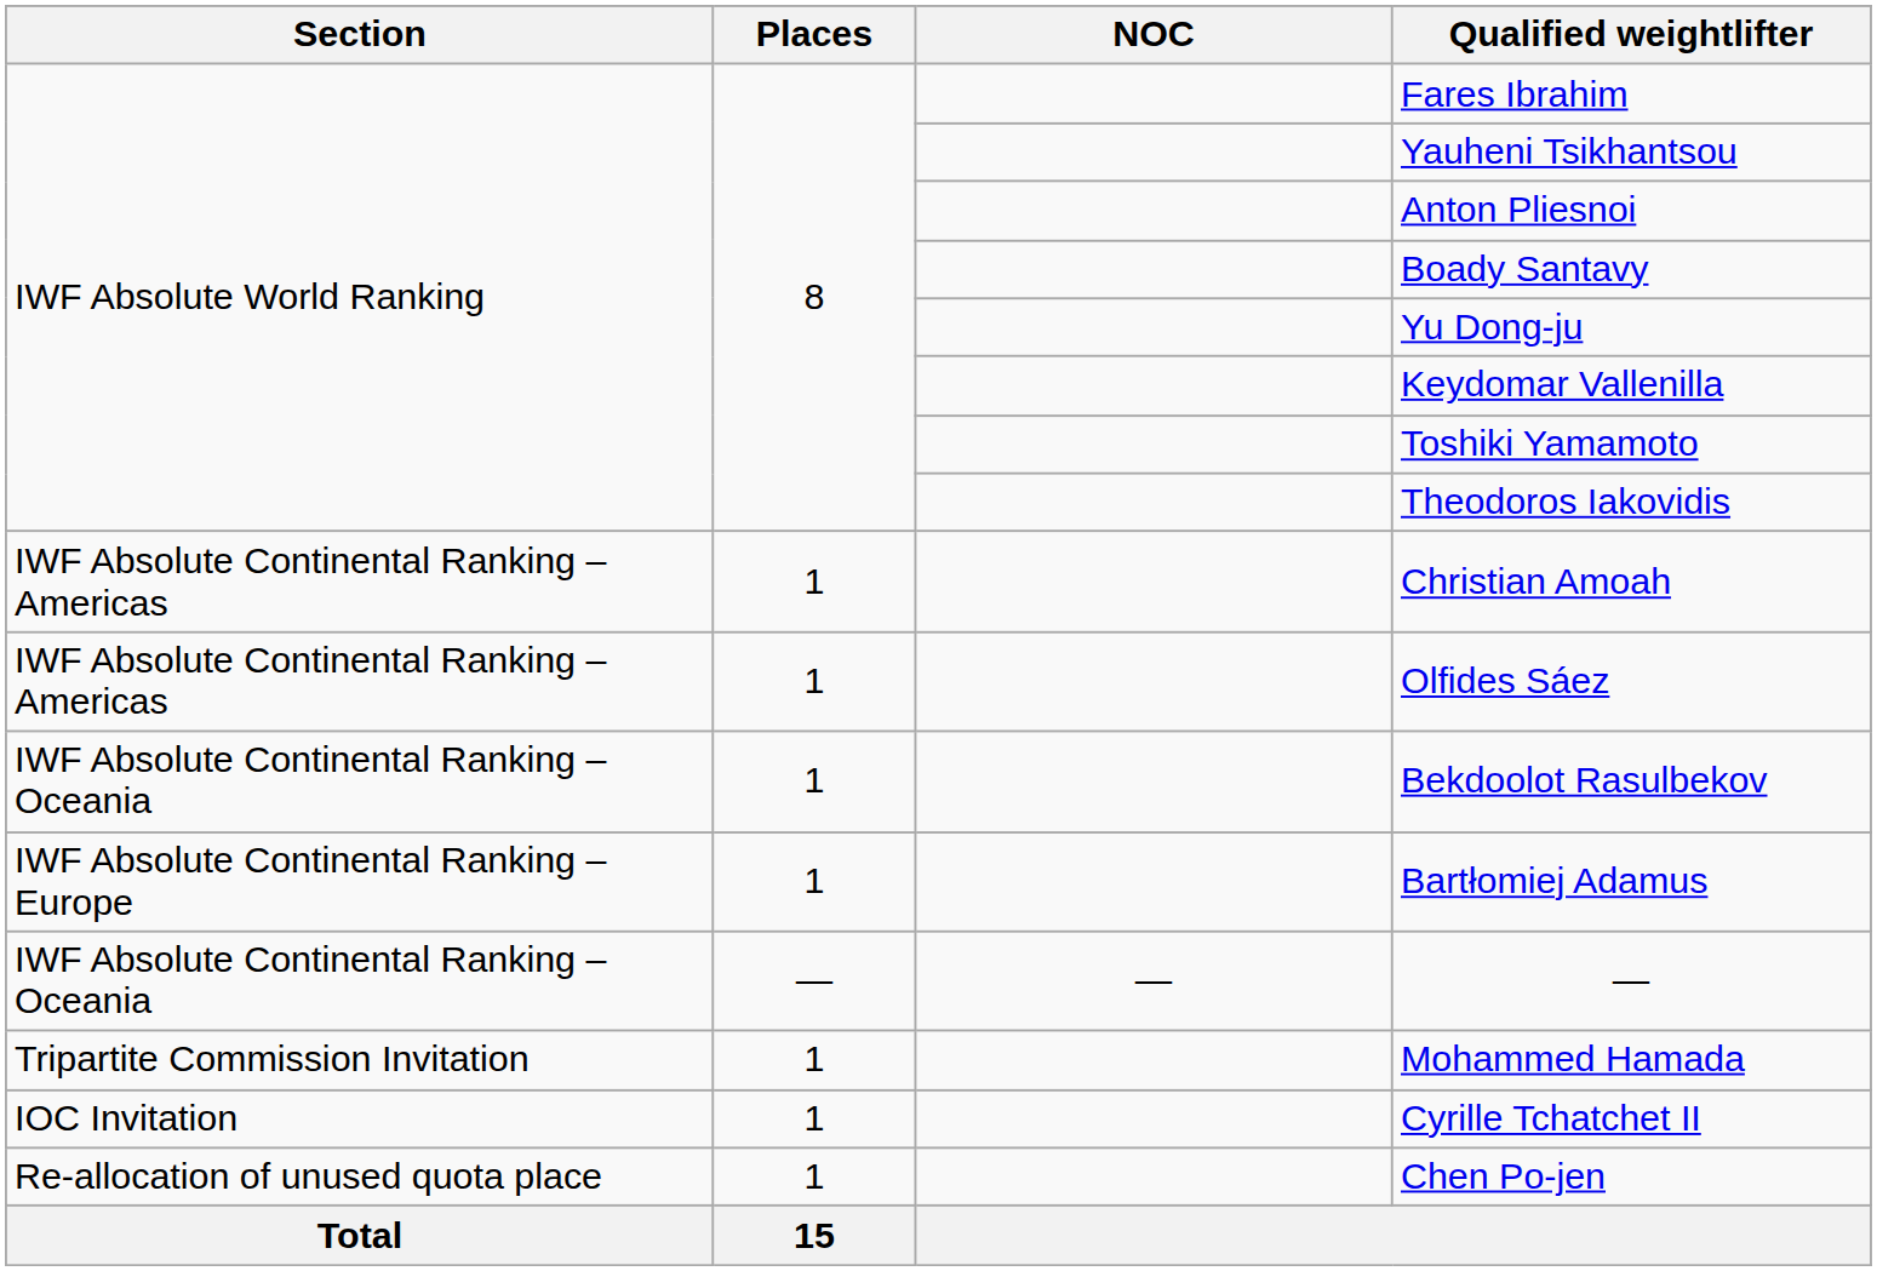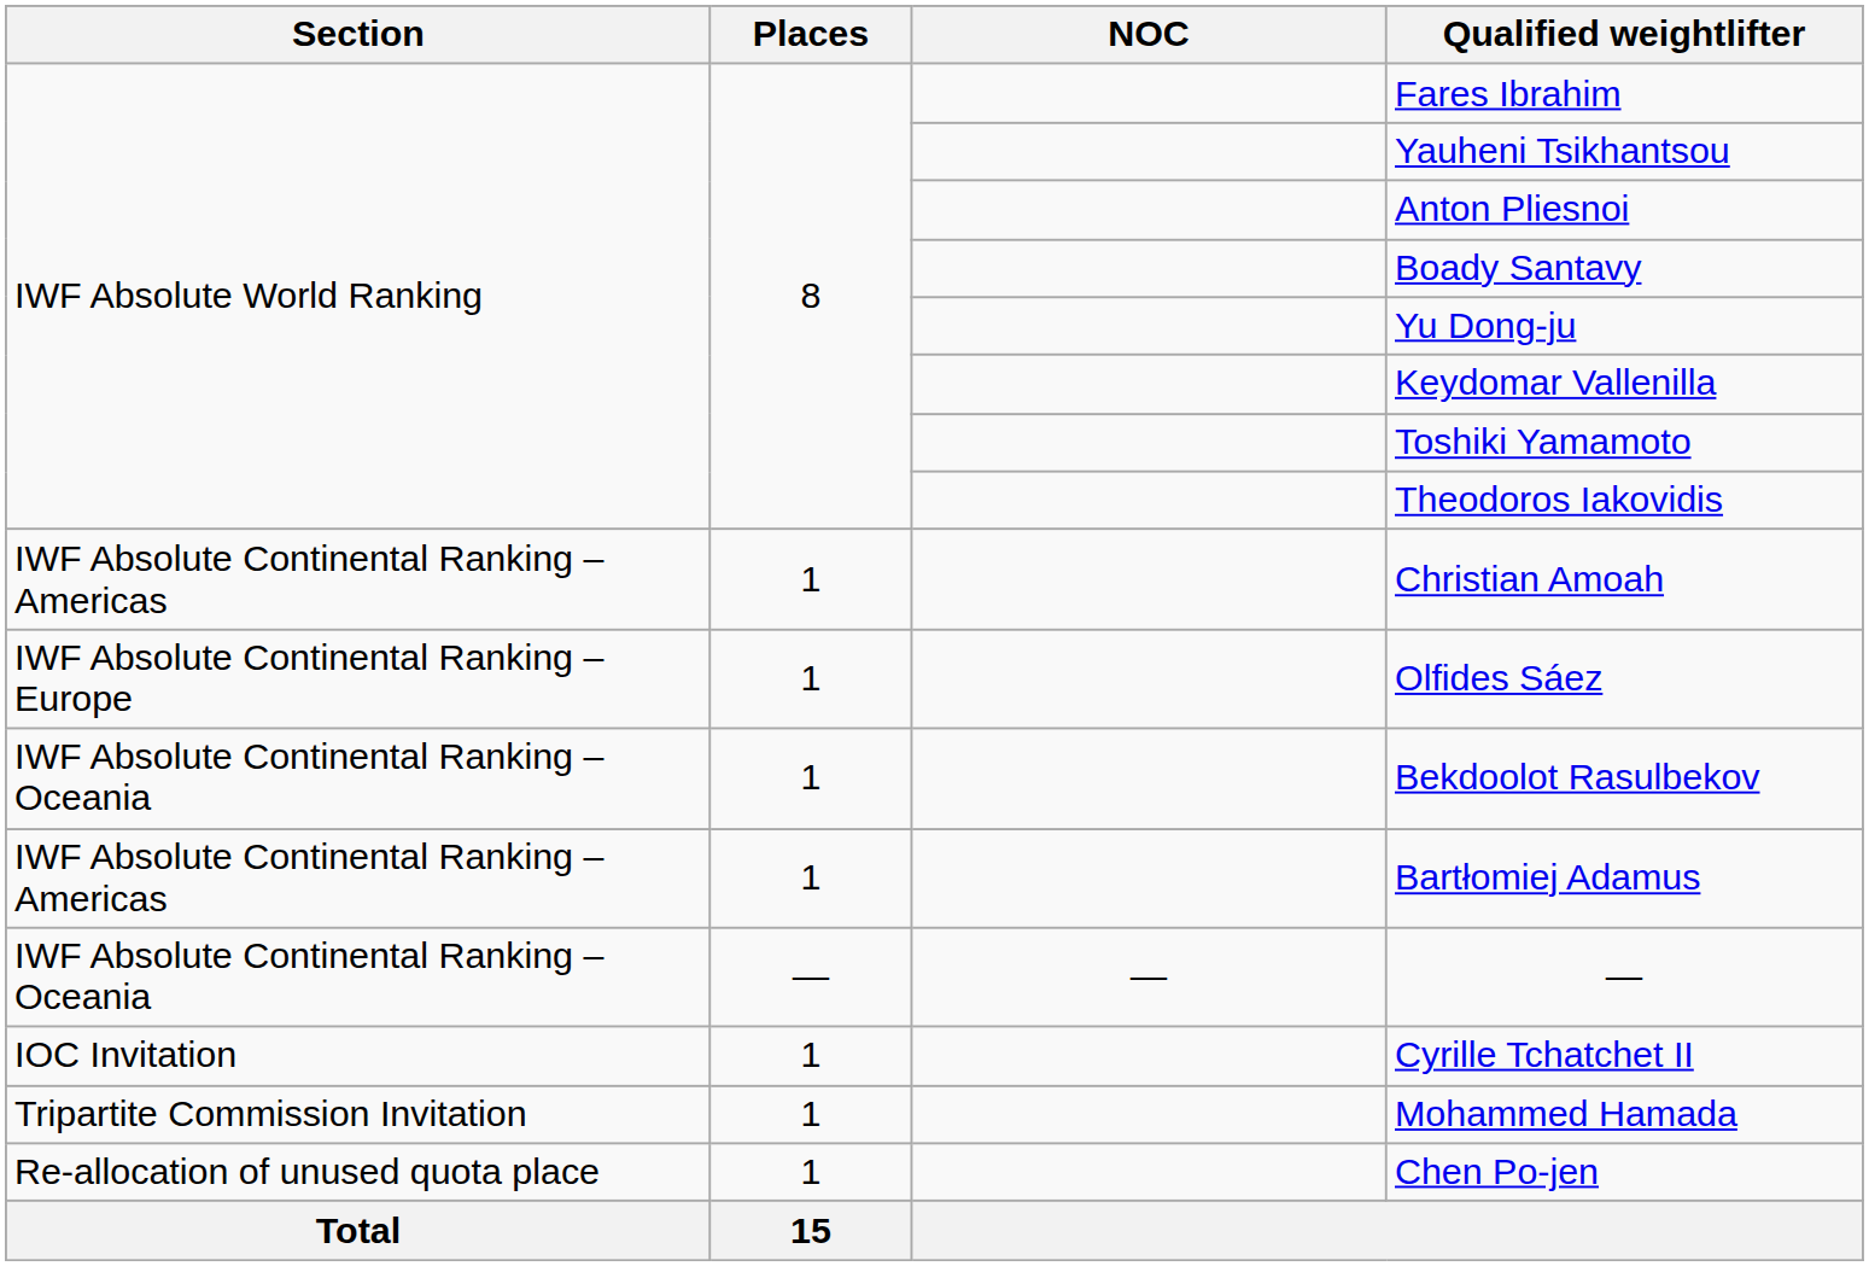Olfides Sáez | Section: IWF Absolute Continental Ranking – Americas -> IWF Absolute Continental Ranking – Europe
Bartłomiej Adamus | Section: IWF Absolute Continental Ranking – Europe -> IWF Absolute Continental Ranking – Americas
rows swapped: Mohammed Hamada <-> Cyrille Tchatchet II
